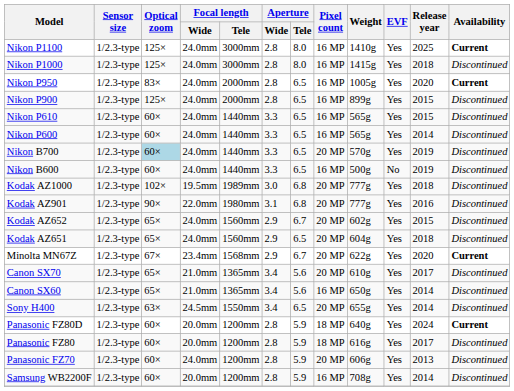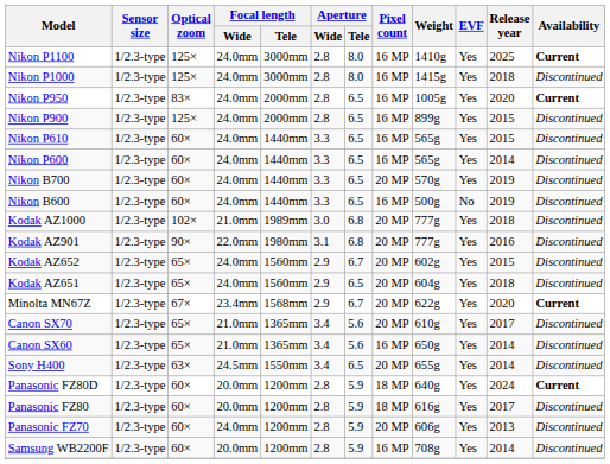Nikon B700 | Optical zoom: lightblue background -> no background
Kodak AZ1000 | Focal length / Wide: 19.5mm -> 21.0mm
